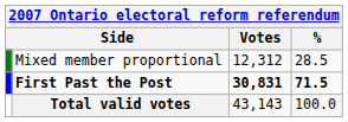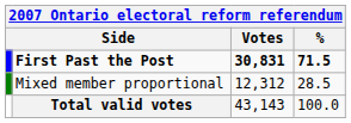rows swapped: First Past the Post <-> Mixed member proportional
